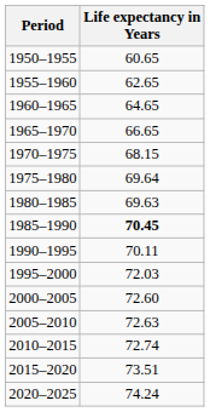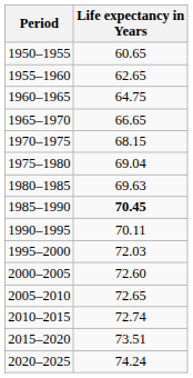1960–1965 | Life expectancy in Years: 64.65 -> 64.75
1975–1980 | Life expectancy in Years: 69.64 -> 69.04
2005–2010 | Life expectancy in Years: 72.63 -> 72.65
